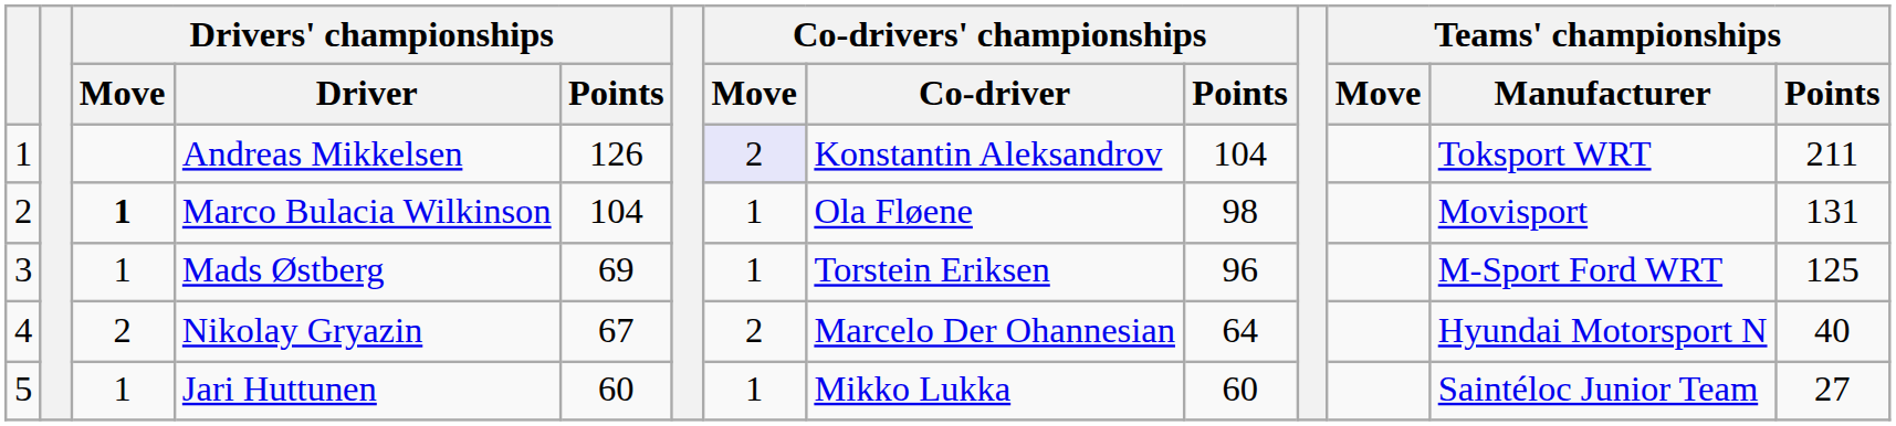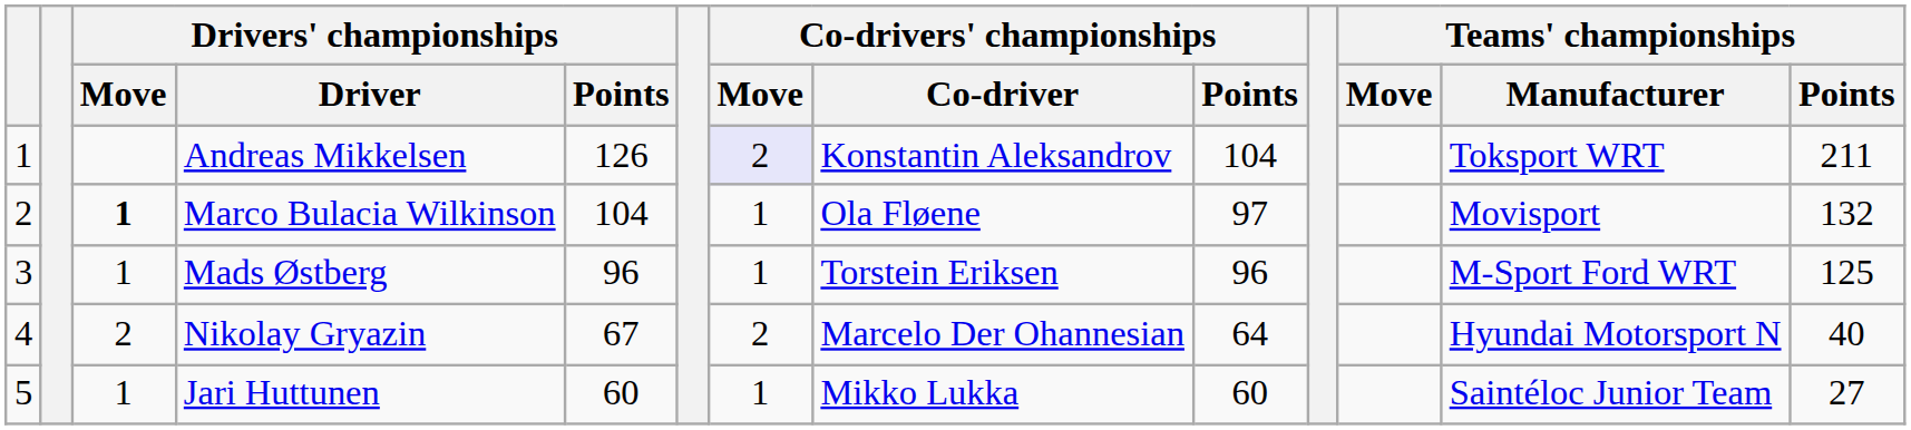Marco Bulacia Wilkinson | Co-drivers' championships / Points: 98 -> 97
Marco Bulacia Wilkinson | Teams' championships / Points: 131 -> 132
Mads Østberg | Drivers' championships / Points: 69 -> 96
